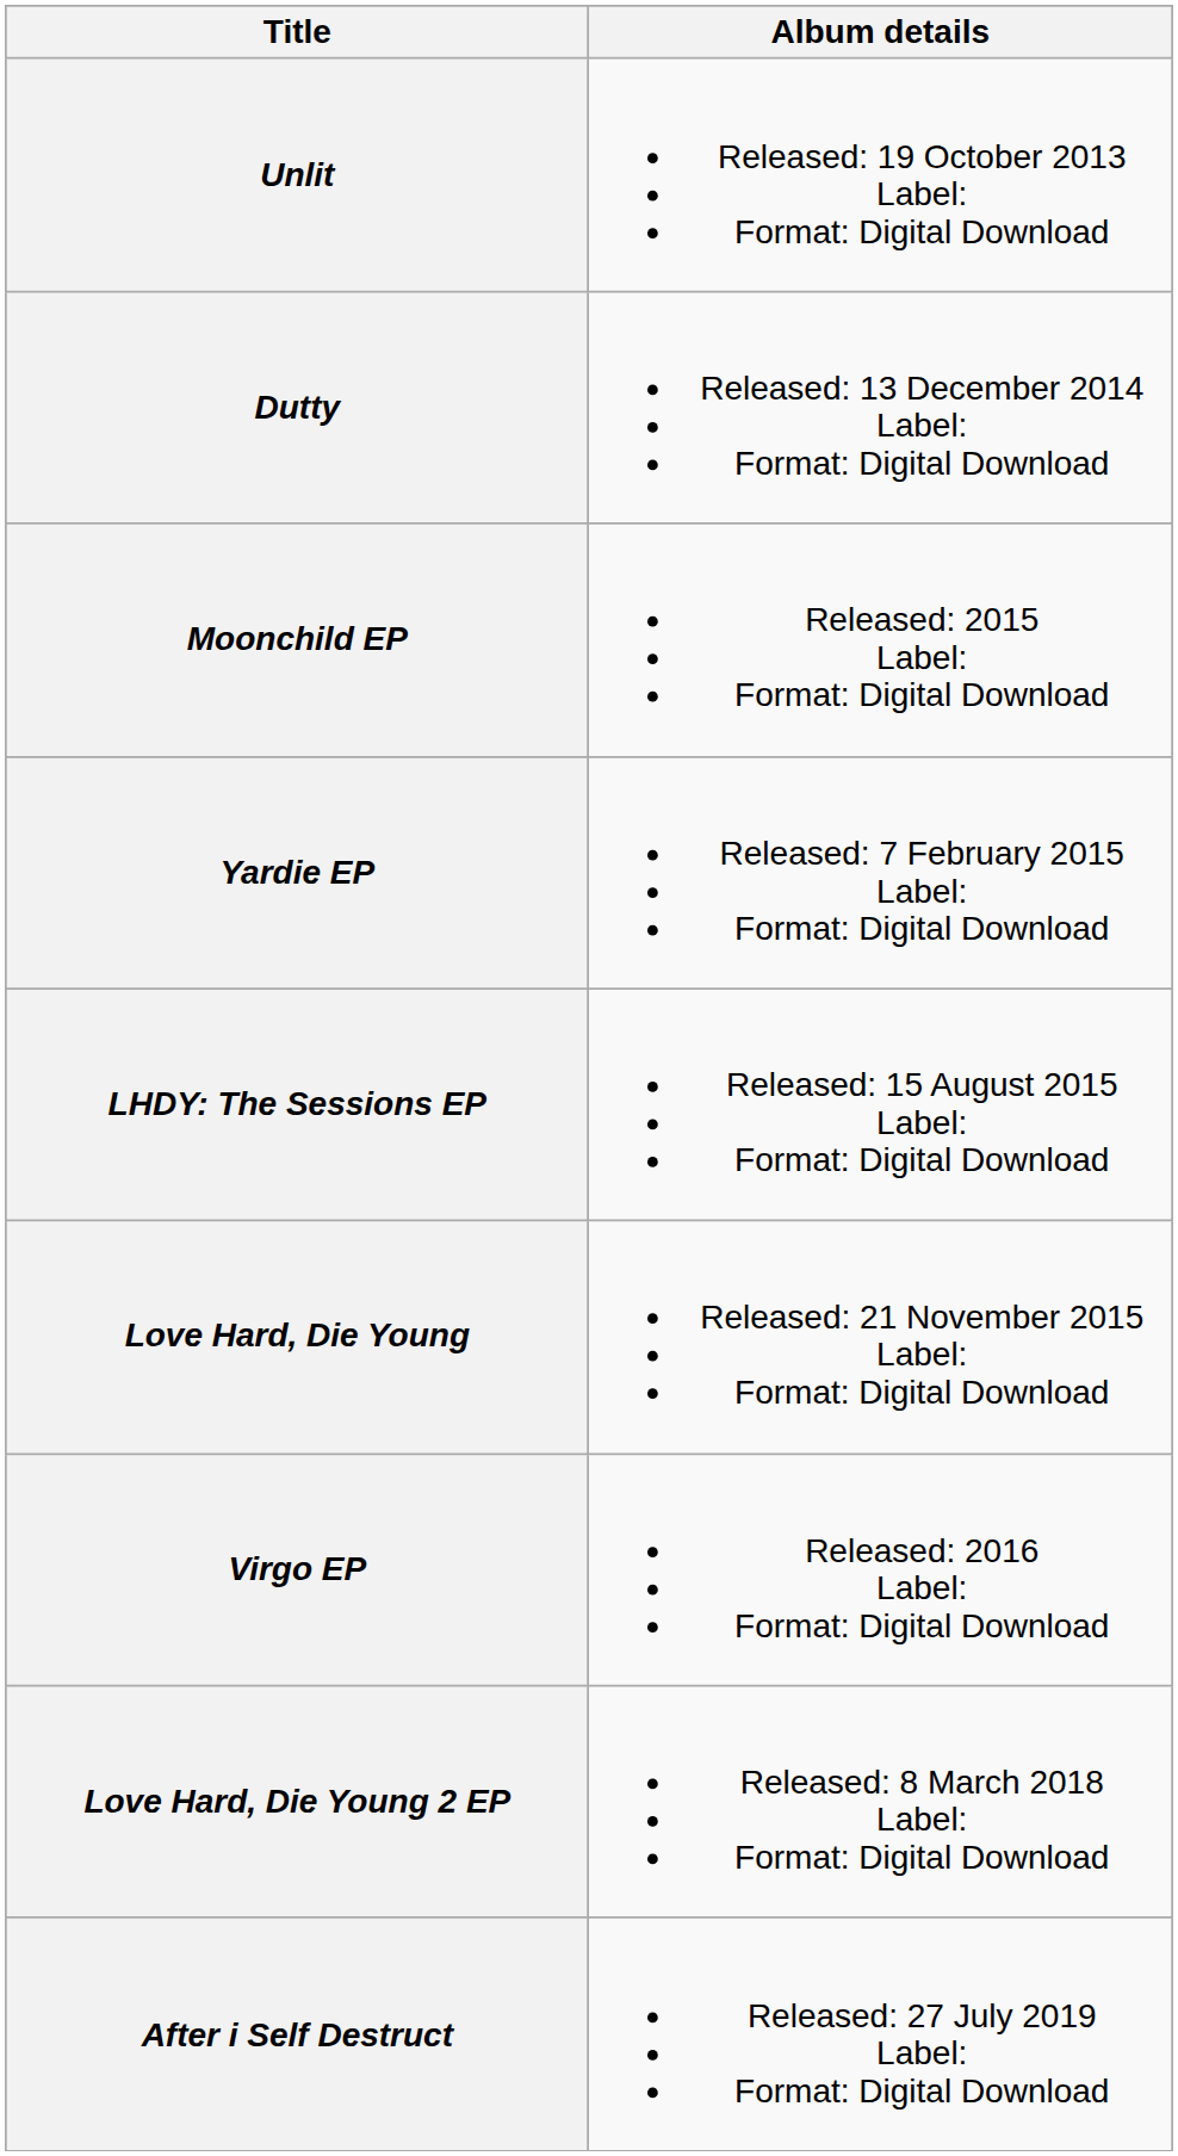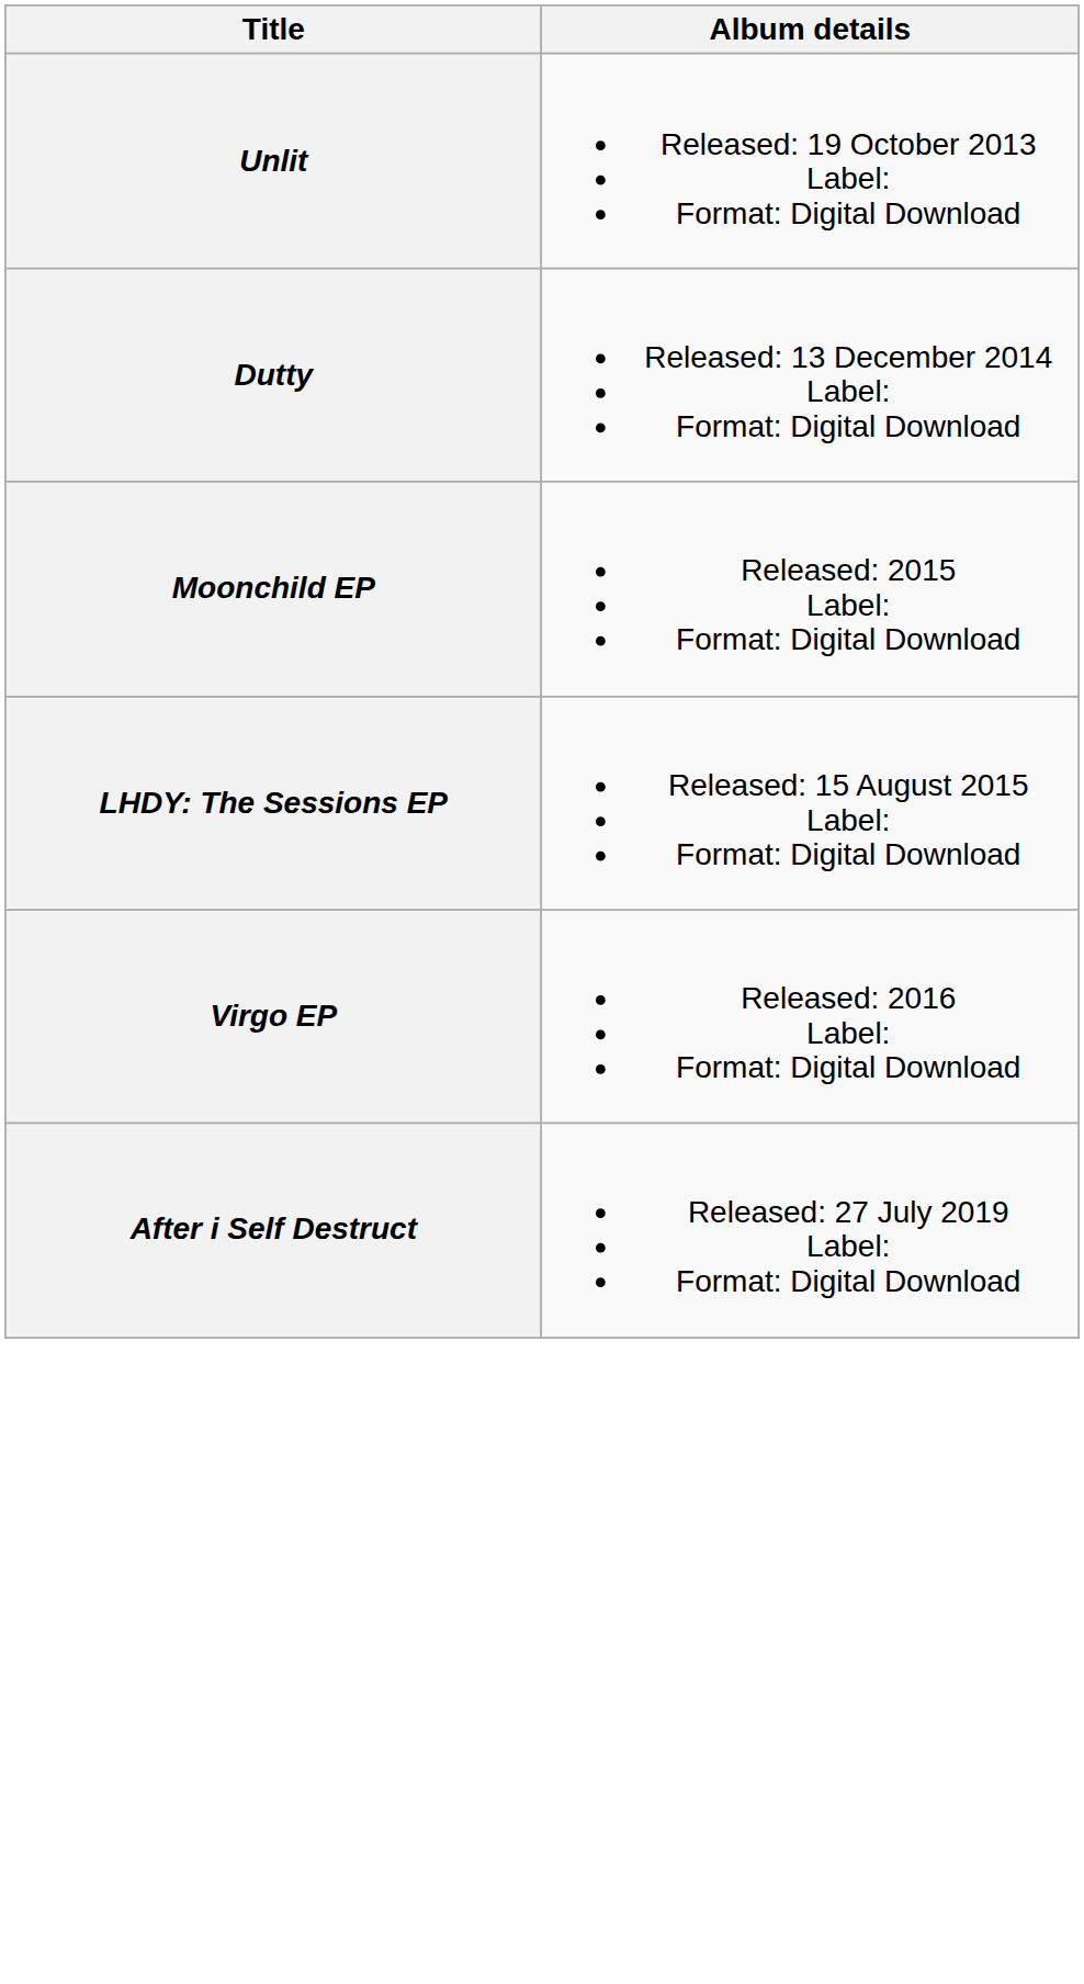- row: Yardie EP | Released: 7 February 2015 Label: Format: Digital Download
- row: Love Hard, Die Young | Released: 21 November 2015 Label: Format: Digital Download
- row: Love Hard, Die Young 2 EP | Released: 8 March 2018 Label: Format: Digital Download
